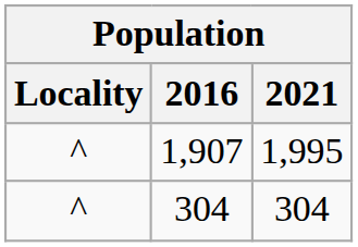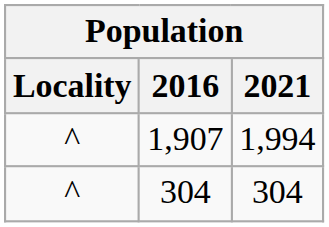1,907 | 2021: 1,995 -> 1,994
